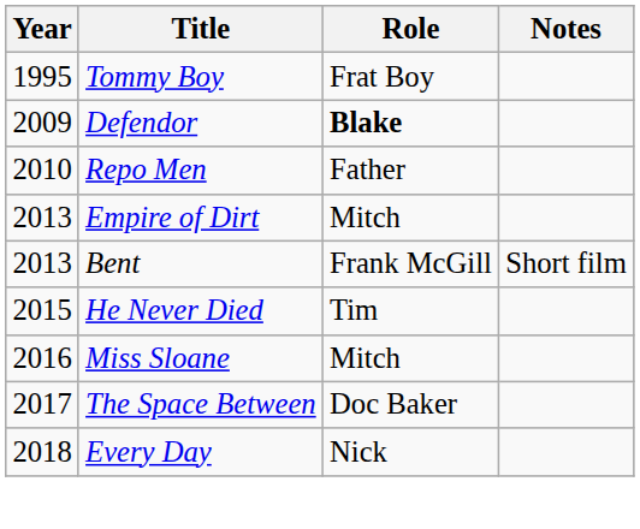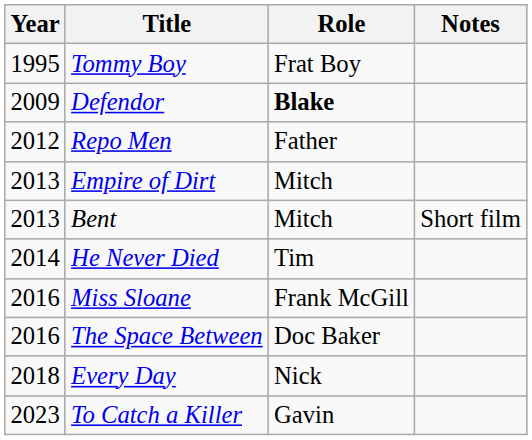Repo Men | Year: 2010 -> 2012
Bent | Role: Frank McGill -> Mitch
He Never Died | Year: 2015 -> 2014
Miss Sloane | Role: Mitch -> Frank McGill
The Space Between | Year: 2017 -> 2016
+ row: 2023 | To Catch a Killer | Gavin
